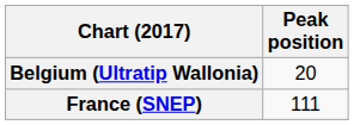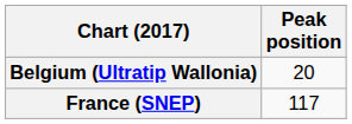France (SNEP) | Peak position: 111 -> 117
